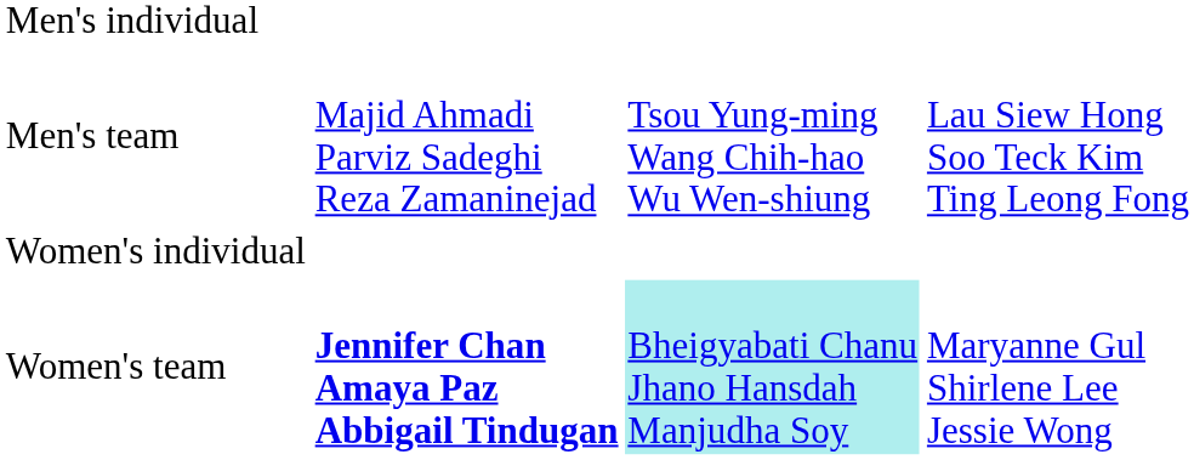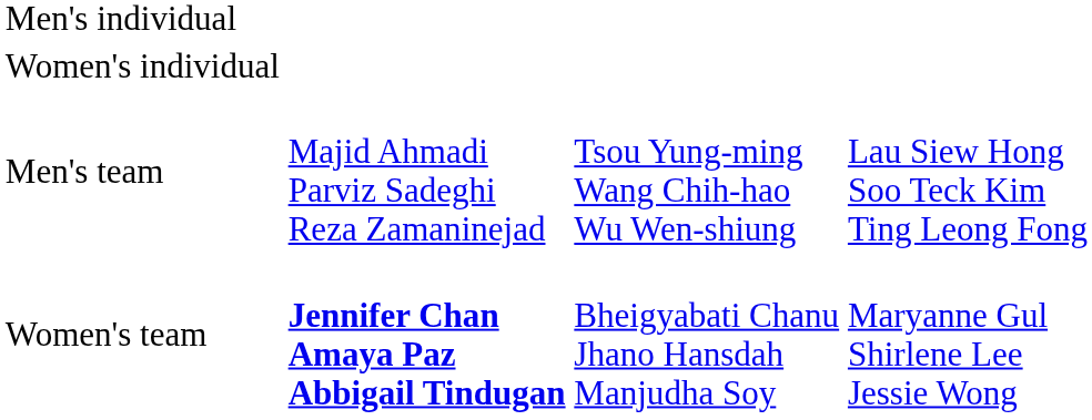rows swapped: Men's team <-> Women's individual
Women's team | column 3: paleturquoise background -> no background
